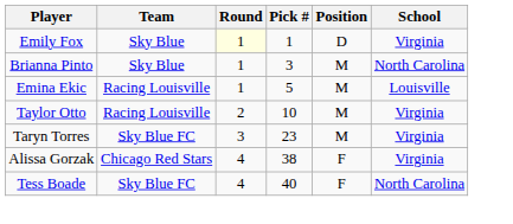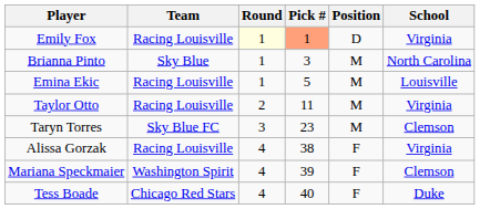Emily Fox | Team: Sky Blue -> Racing Louisville
Emily Fox | Pick #: no background -> lightsalmon background
Taylor Otto | Pick #: 10 -> 11
Taryn Torres | School: Virginia -> Clemson
Alissa Gorzak | Team: Chicago Red Stars -> Racing Louisville
+ row: Mariana Speckmaier | Washington Spirit | 4 | 39 | F | Clemson
Tess Boade | Team: Sky Blue FC -> Chicago Red Stars
Tess Boade | School: North Carolina -> Duke
